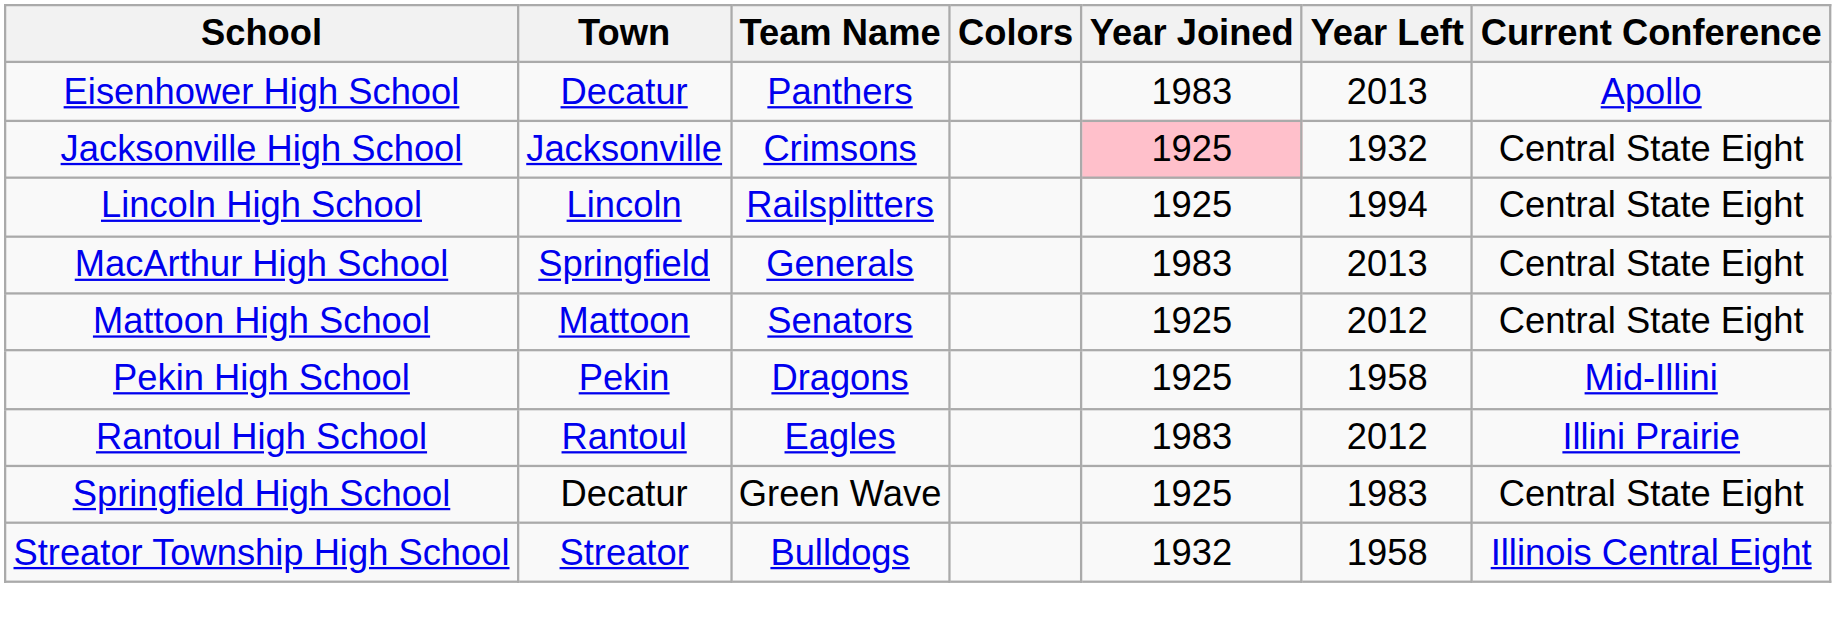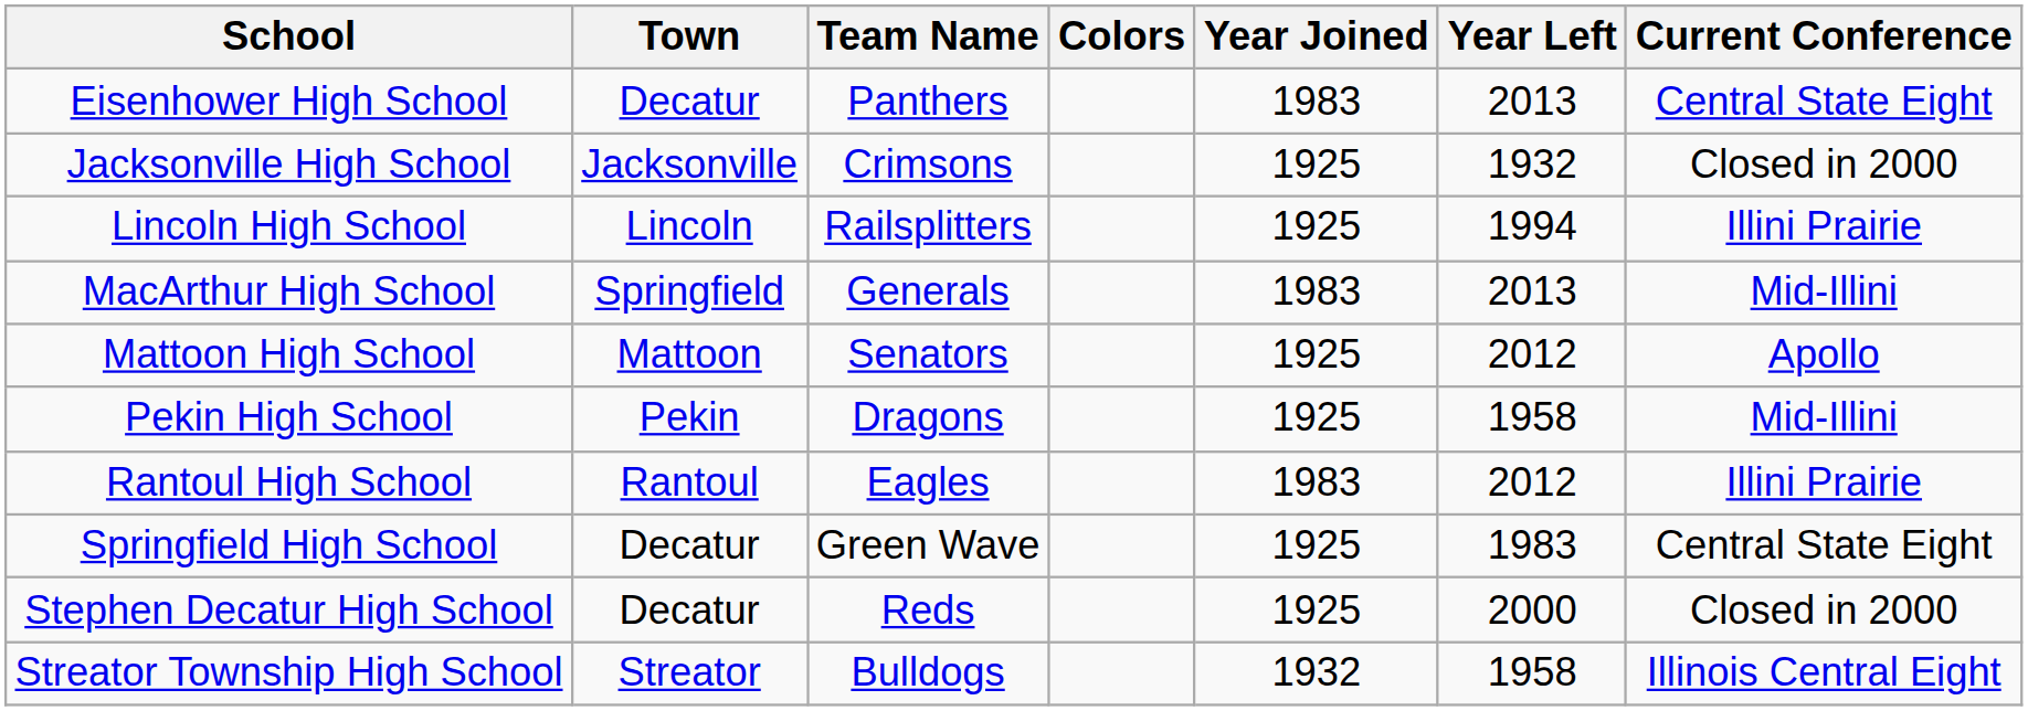Eisenhower High School | Current Conference: Apollo -> Central State Eight
Jacksonville High School | Year Joined: pink background -> no background
Jacksonville High School | Current Conference: Central State Eight -> Closed in 2000
Lincoln High School | Current Conference: Central State Eight -> Illini Prairie
MacArthur High School | Current Conference: Central State Eight -> Mid-Illini
Mattoon High School | Current Conference: Central State Eight -> Apollo
+ row: Stephen Decatur High School | Decatur | Reds | 1925 | 2000 | Closed in 2000
